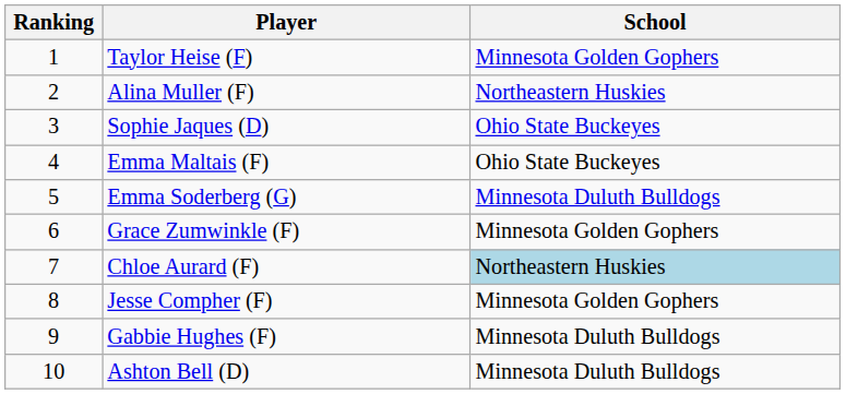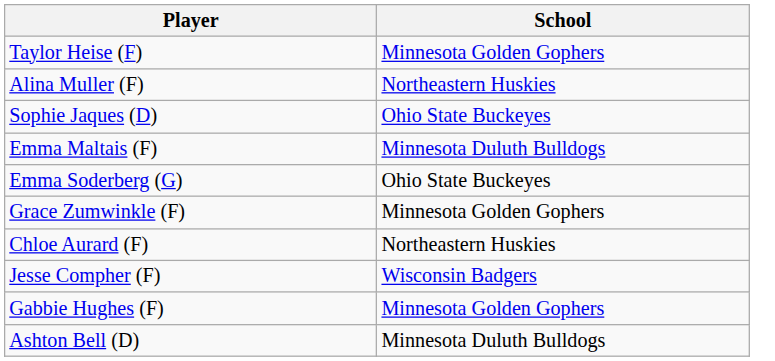- column: Ranking | 1 | 2 | 3 | 4 | 5 | 6 | 7 | 8 | 9 | 10
Emma Maltais (F) | School: Ohio State Buckeyes -> Minnesota Duluth Bulldogs
Emma Soderberg (G) | School: Minnesota Duluth Bulldogs -> Ohio State Buckeyes
Chloe Aurard (F) | School: lightblue background -> no background
Jesse Compher (F) | School: Minnesota Golden Gophers -> Wisconsin Badgers
Gabbie Hughes (F) | School: Minnesota Duluth Bulldogs -> Minnesota Golden Gophers
